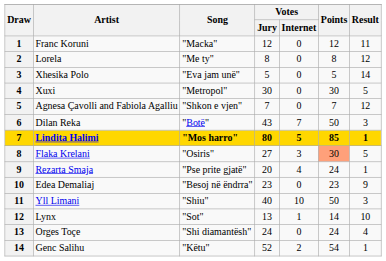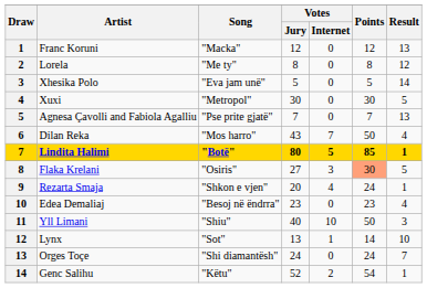Franc Koruni | Result: 11 -> 13
Agnesa Çavolli and Fabiola Agalliu | Song: "Shkon e vjen" -> "Pse prite gjatë"
Agnesa Çavolli and Fabiola Agalliu | Result: 12 -> 13
Dilan Reka | Song: "Botë" -> "Mos harro"
Dilan Reka | Result: 3 -> 4
Lindita Halimi | Song: "Mos harro" -> "Botë"
Rezarta Smaja | Song: "Pse prite gjatë" -> "Shkon e vjen"
Edea Demaliaj | Result: 9 -> 4
Orges Toçe | Result: 4 -> 7
